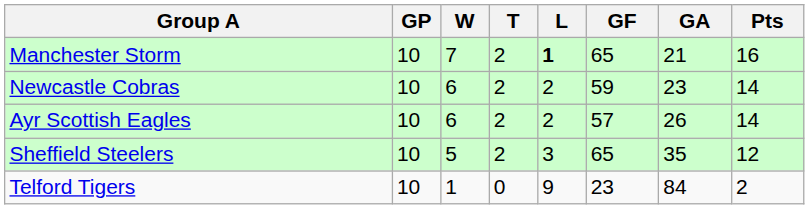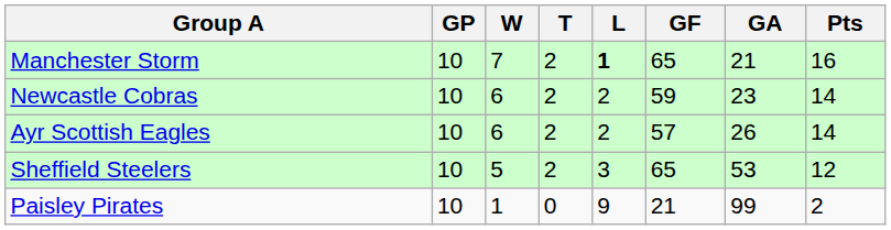Sheffield Steelers | GA: 35 -> 53
- row: Telford Tigers | 10 | 1 | 0 | 9 | 23 | 84 | 2
+ row: Paisley Pirates | 10 | 1 | 0 | 9 | 21 | 99 | 2
